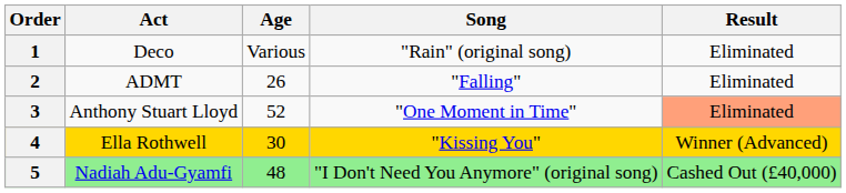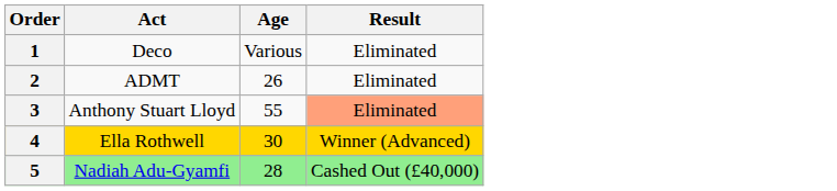- column: Song | "Rain" (original song) | "Falling" | "One Moment in Time" | "Kissing You" | "I Don't Need You Anymore" (original song)
3 | Age: 52 -> 55
5 | Age: 48 -> 28
